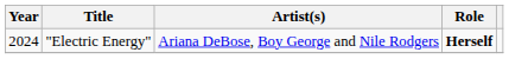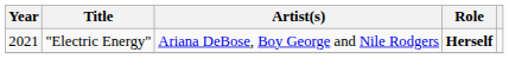"Electric Energy" | Year: 2024 -> 2021
